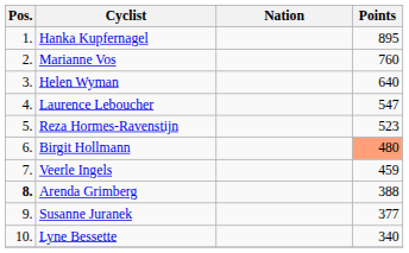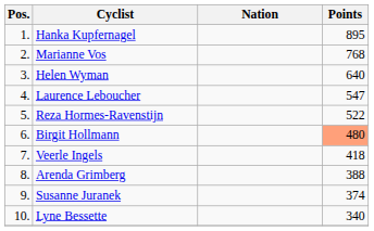Marianne Vos | Points: 760 -> 768
Reza Hormes-Ravenstijn | Points: 523 -> 522
Veerle Ingels | Points: 459 -> 418
Arenda Grimberg | Pos.: bold -> normal
Susanne Juranek | Points: 377 -> 374
